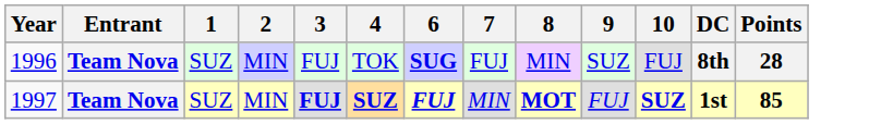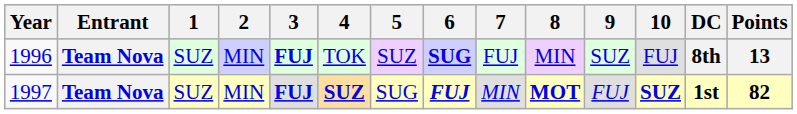+ column: 5 | SUZ | SUG
1996 | 3: normal -> bold
1996 | Points: 28 -> 13
1997 | Points: 85 -> 82
